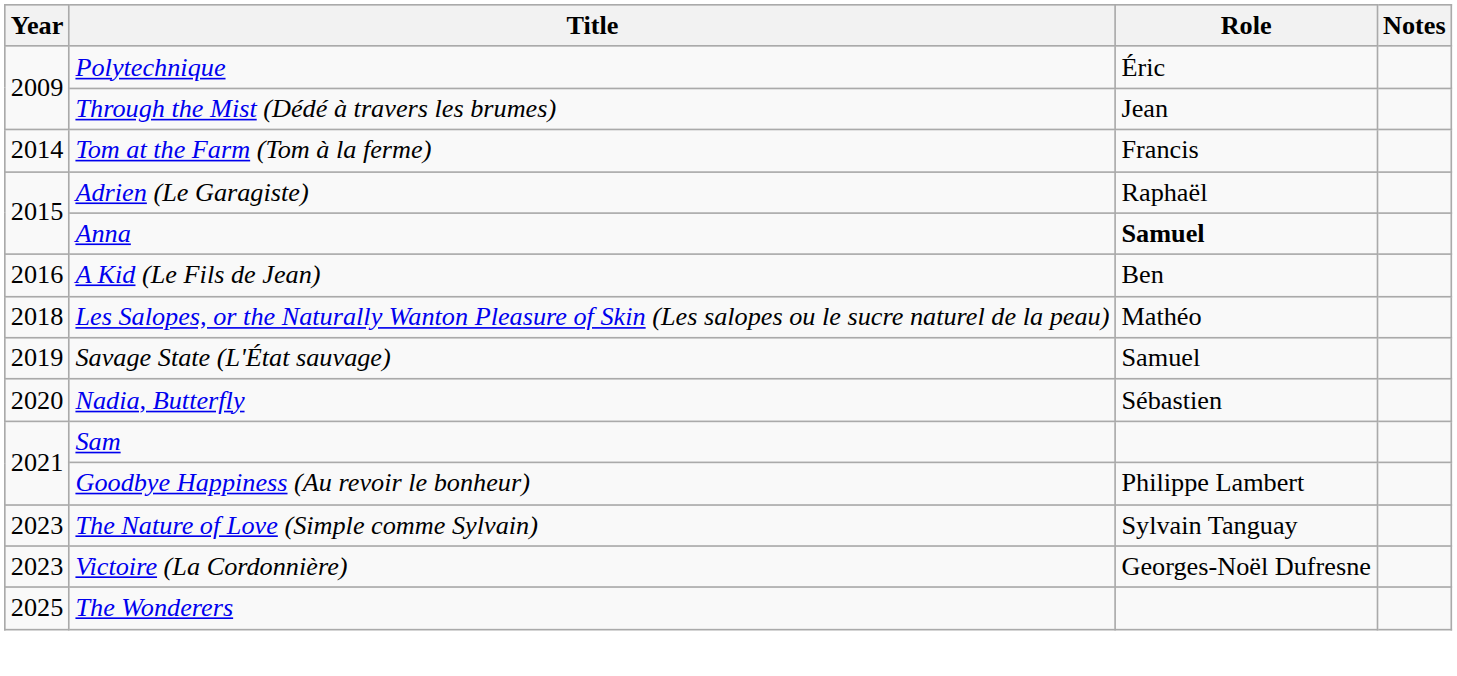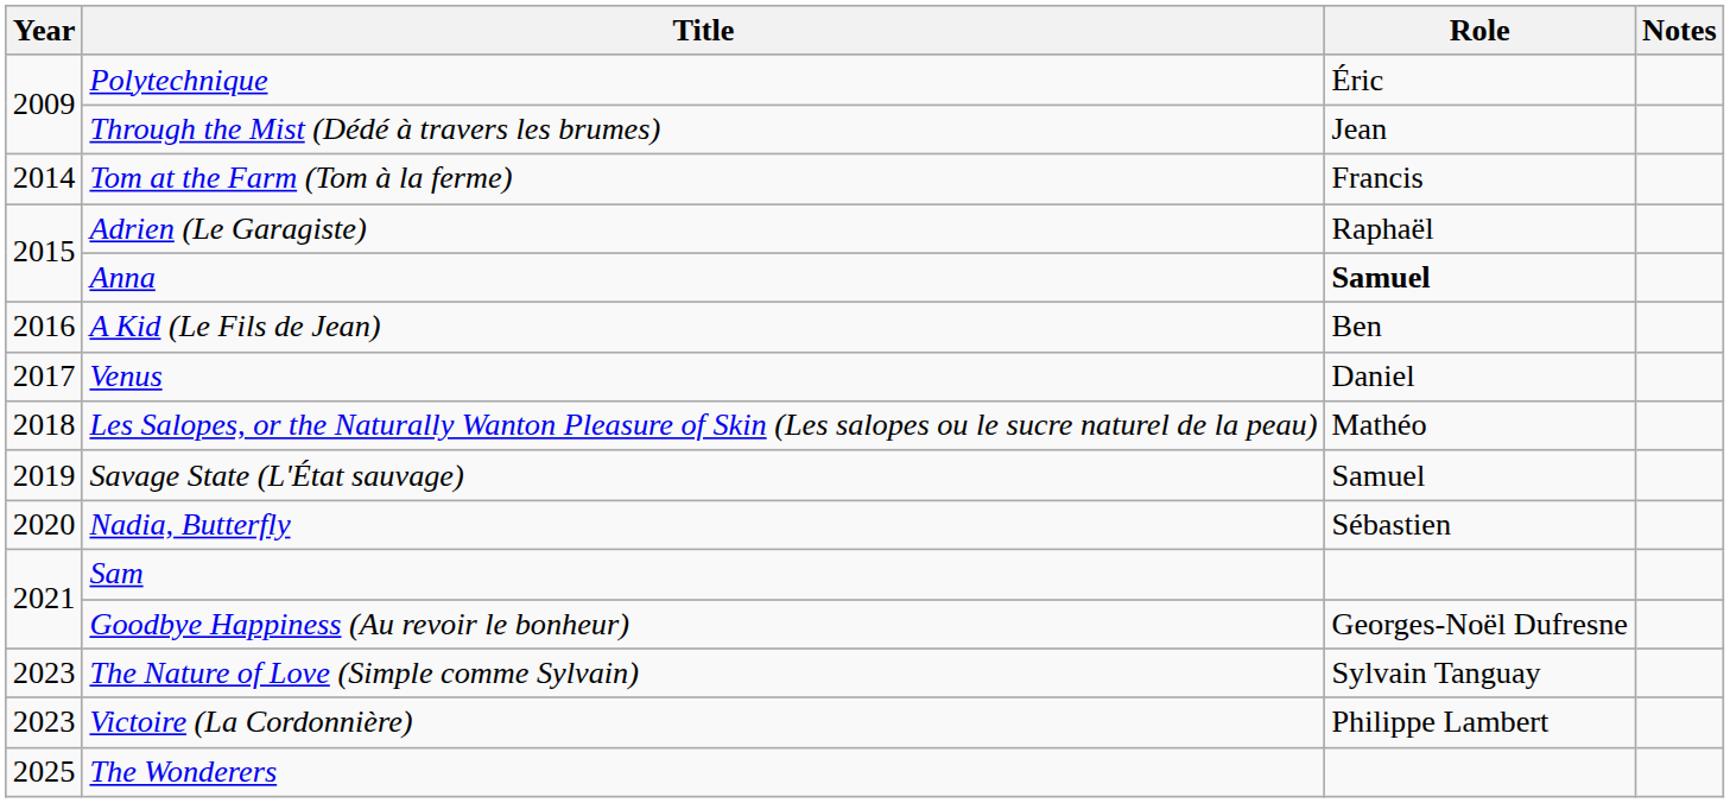+ row: 2017 | Venus | Daniel
Goodbye Happiness (Au revoir le bonheur) | Role: Philippe Lambert -> Georges-Noël Dufresne
Victoire (La Cordonnière) | Role: Georges-Noël Dufresne -> Philippe Lambert
